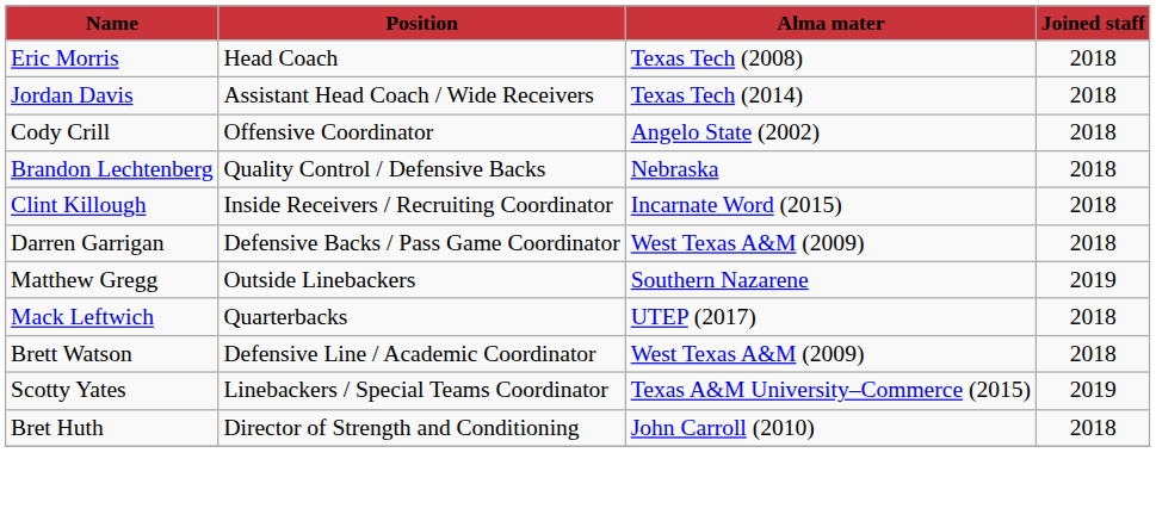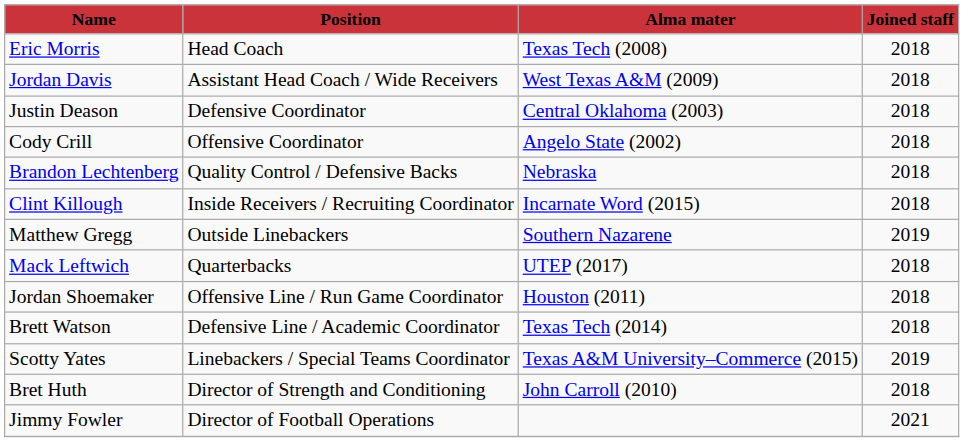Jordan Davis | column 3: Texas Tech (2014) -> West Texas A&M (2009)
+ row: Justin Deason | Defensive Coordinator | Central Oklahoma (2003) | 2018
- row: Darren Garrigan | Defensive Backs / Pass Game Coordinator | West Texas A&M (2009) | 2018
+ row: Jordan Shoemaker | Offensive Line / Run Game Coordinator | Houston (2011) | 2018
Brett Watson | column 3: West Texas A&M (2009) -> Texas Tech (2014)
+ row: Jimmy Fowler | Director of Football Operations | 2021
